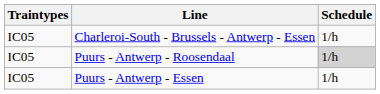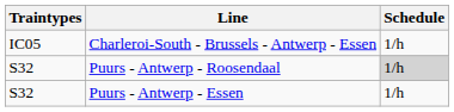Puurs - Antwerp - Roosendaal | Traintypes: IC05 -> S32
Puurs - Antwerp - Essen | Traintypes: IC05 -> S32
